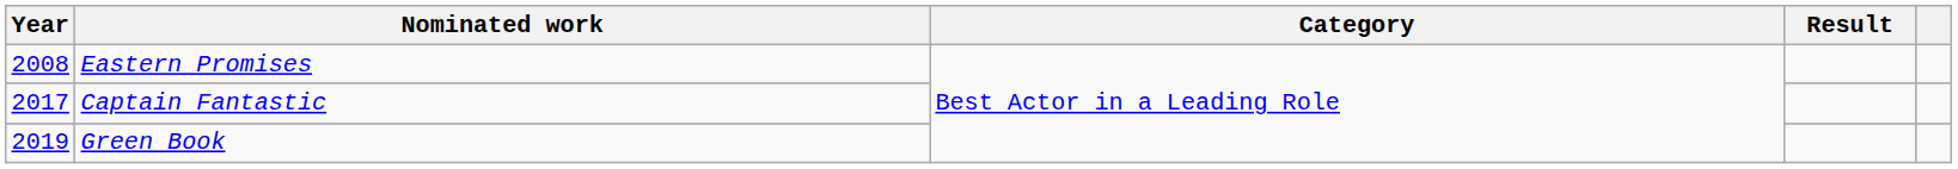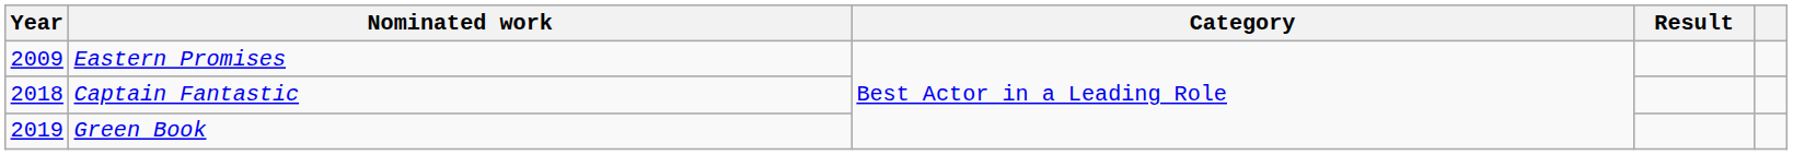Eastern Promises | Year: 2008 -> 2009
Captain Fantastic | Year: 2017 -> 2018
